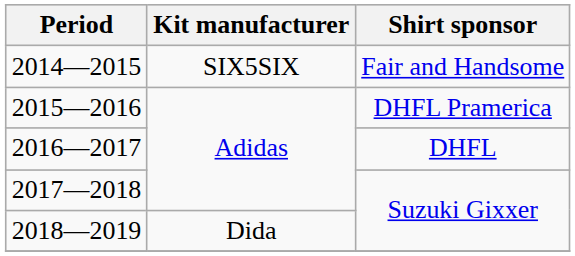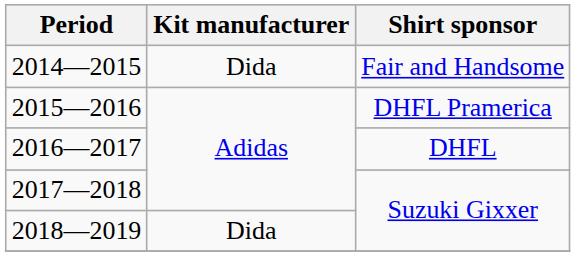2014—2015 | Kit manufacturer: SIX5SIX -> Dida
